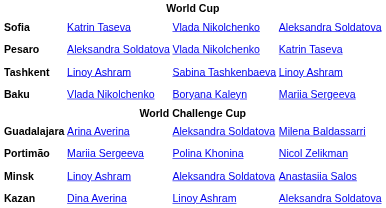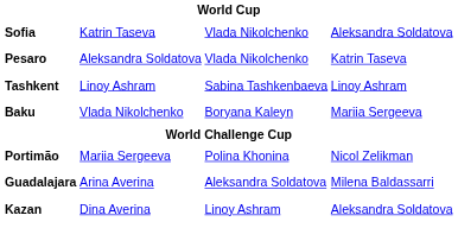rows swapped: Guadalajara <-> Portimão
- row: Minsk | Linoy Ashram | Aleksandra Soldatova | Anastasiia Salos
